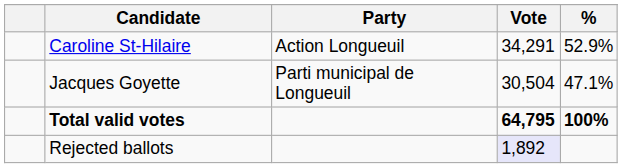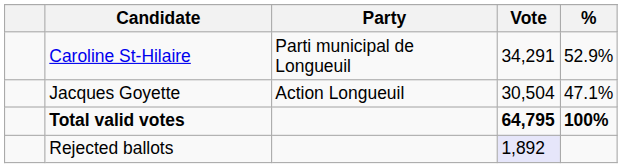Caroline St-Hilaire | Party: Action Longueuil -> Parti municipal de Longueuil
Jacques Goyette | Party: Parti municipal de Longueuil -> Action Longueuil
